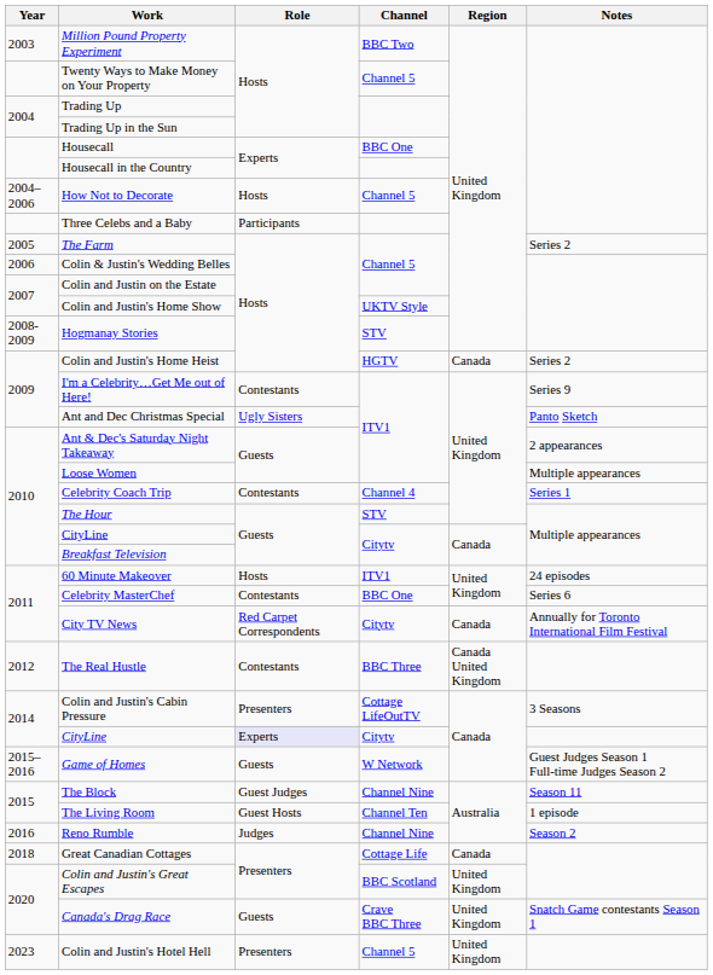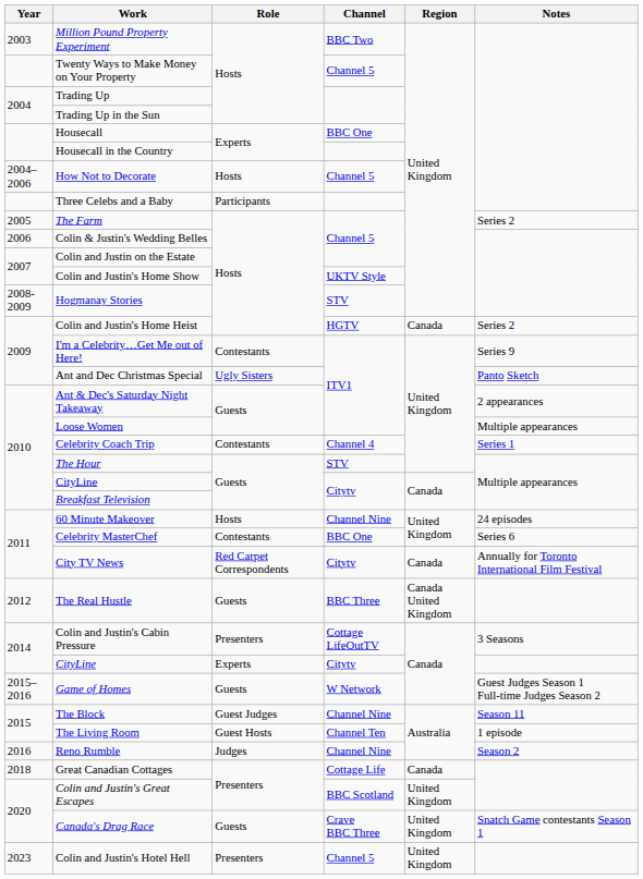60 Minute Makeover | Channel: ITV1 -> Channel Nine
The Real Hustle | Role: Contestants -> Guests
2014 / CityLine | Role: lavender background -> no background
